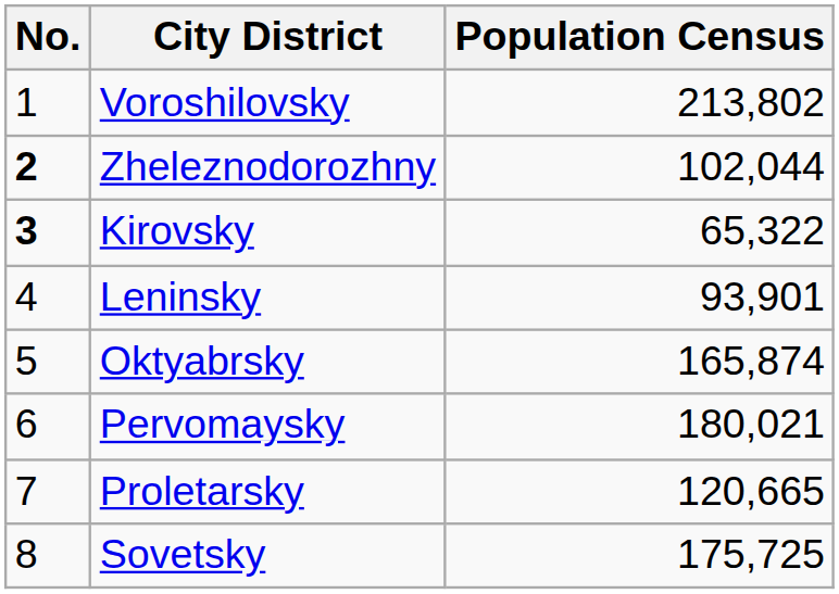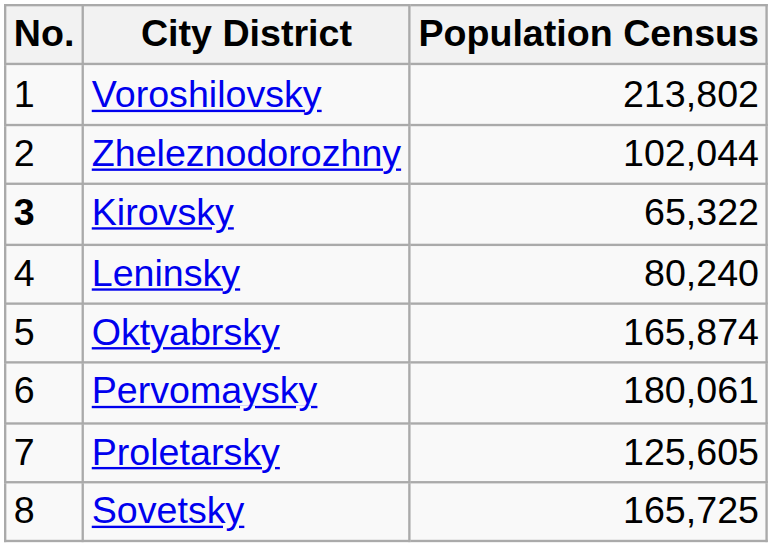Zheleznodorozhny | No.: bold -> normal
Leninsky | Population Census: 93,901 -> 80,240
Pervomaysky | Population Census: 180,021 -> 180,061
Proletarsky | Population Census: 120,665 -> 125,605
Sovetsky | Population Census: 175,725 -> 165,725
